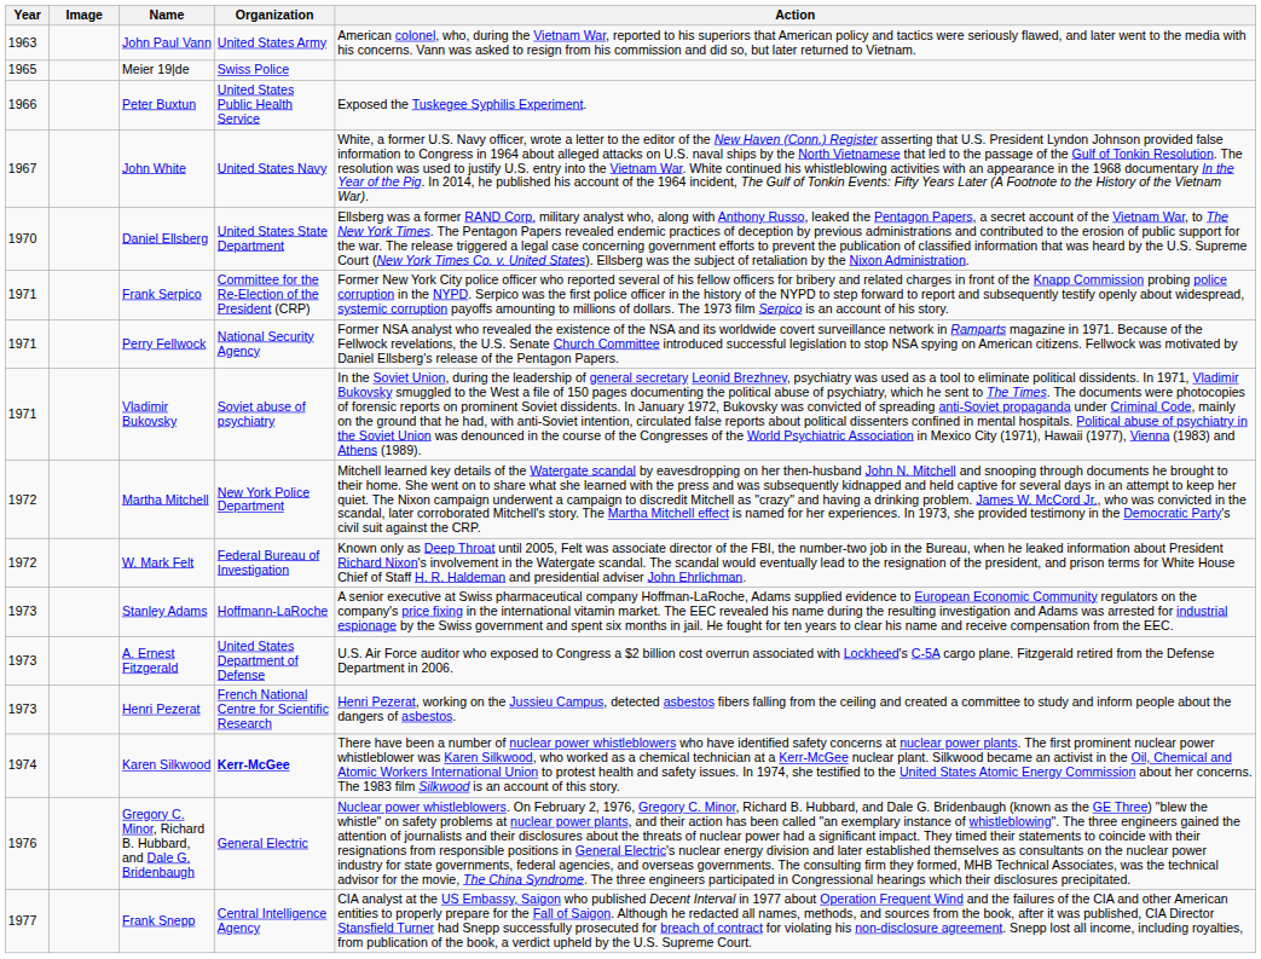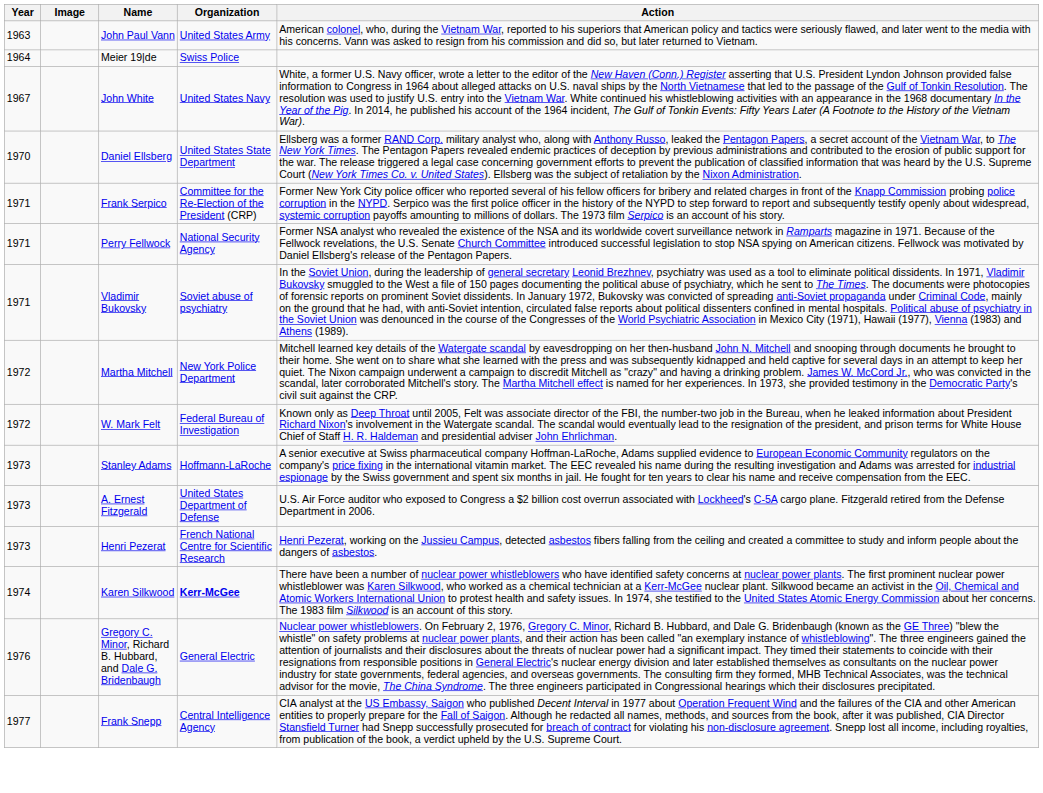Meier 19|de | Year: 1965 -> 1964
- row: 1966 | Peter Buxtun | United States Public Health Service | Exposed the Tuskegee Syphilis Experiment.
